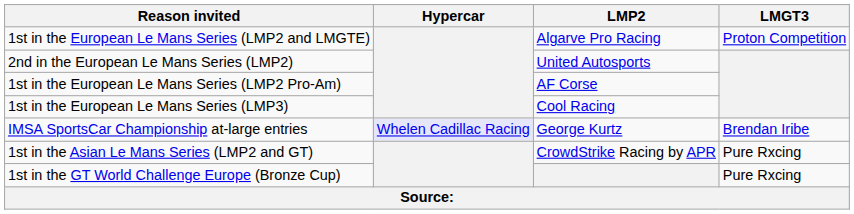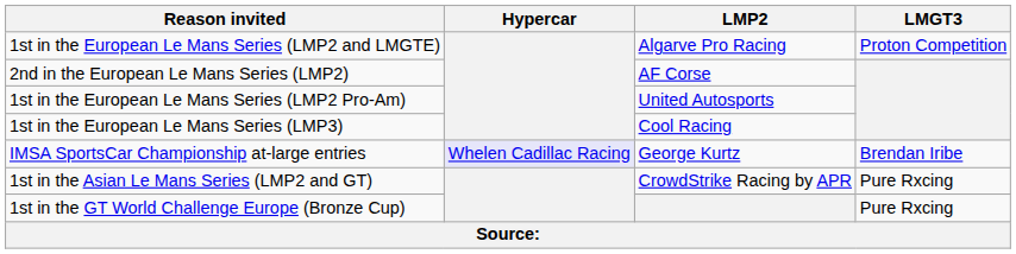2nd in the European Le Mans Series (LMP2) | LMP2: United Autosports -> AF Corse
1st in the European Le Mans Series (LMP2 Pro-Am) | LMP2: AF Corse -> United Autosports
